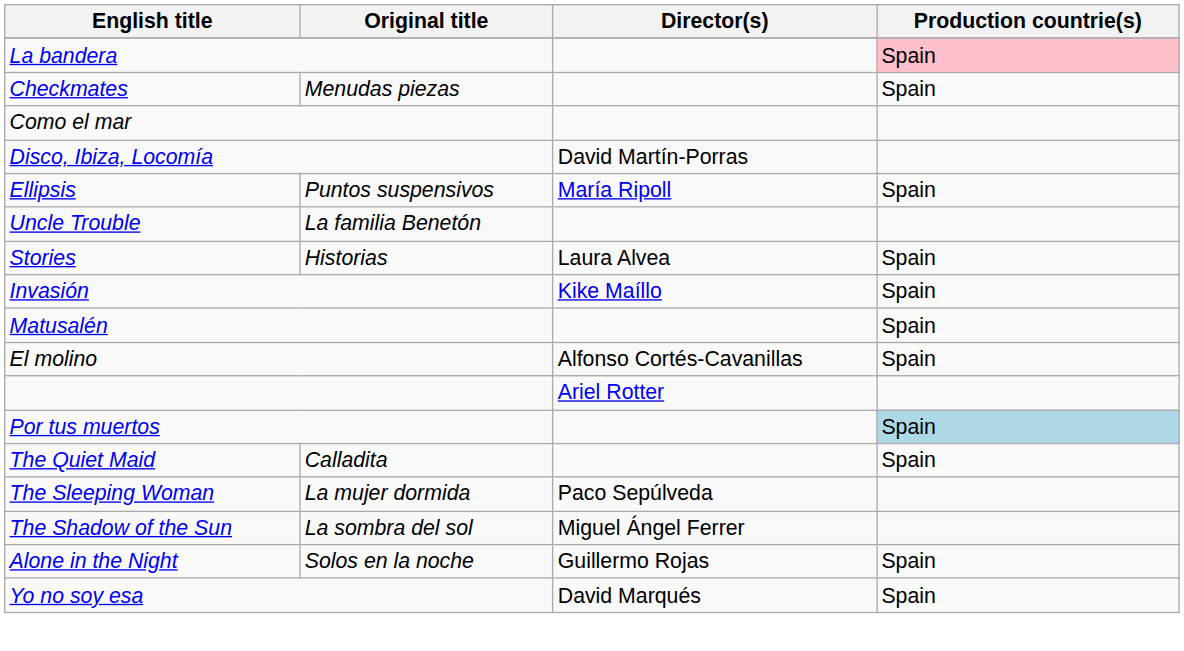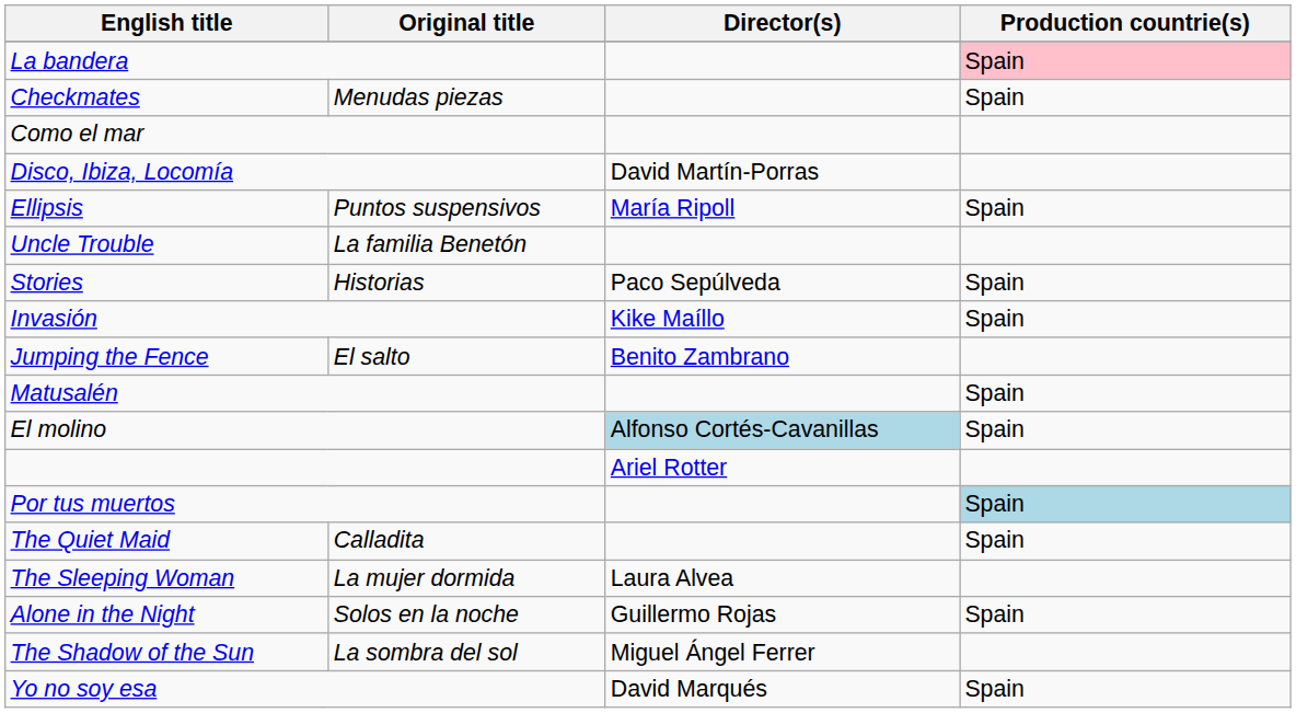Stories | Director(s): Laura Alvea -> Paco Sepúlveda
+ row: Jumping the Fence | El salto | Benito Zambrano
El molino | Director(s): no background -> lightblue background
The Sleeping Woman | Director(s): Paco Sepúlveda -> Laura Alvea
rows swapped: The Shadow of the Sun <-> Alone in the Night
